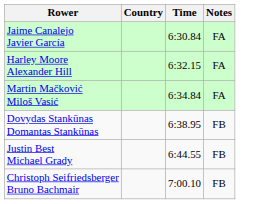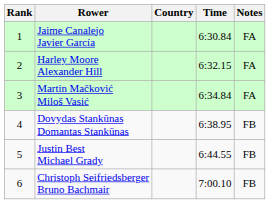+ column: Rank | 1 | 2 | 3 | 4 | 5 | 6
